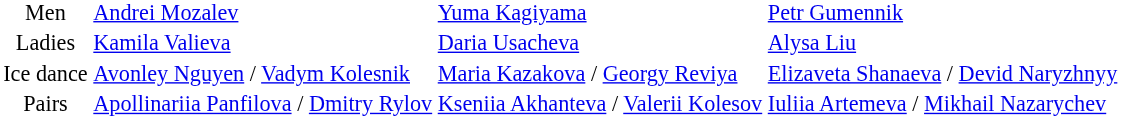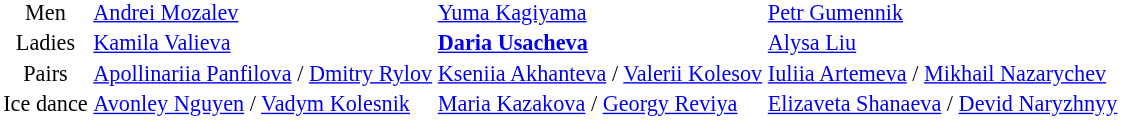Ladies | column 3: normal -> bold
rows swapped: Pairs <-> Ice dance
